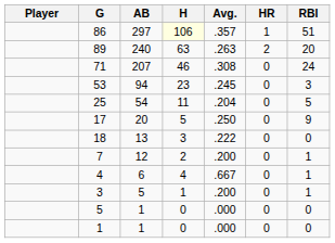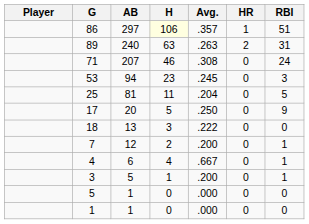89 | RBI: 20 -> 31
25 | AB: 54 -> 81
